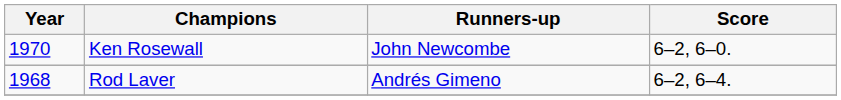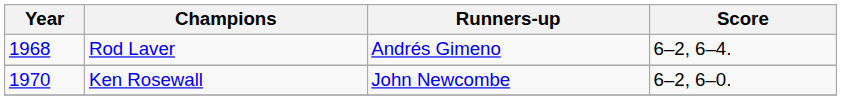rows swapped: Rod Laver <-> Ken Rosewall
